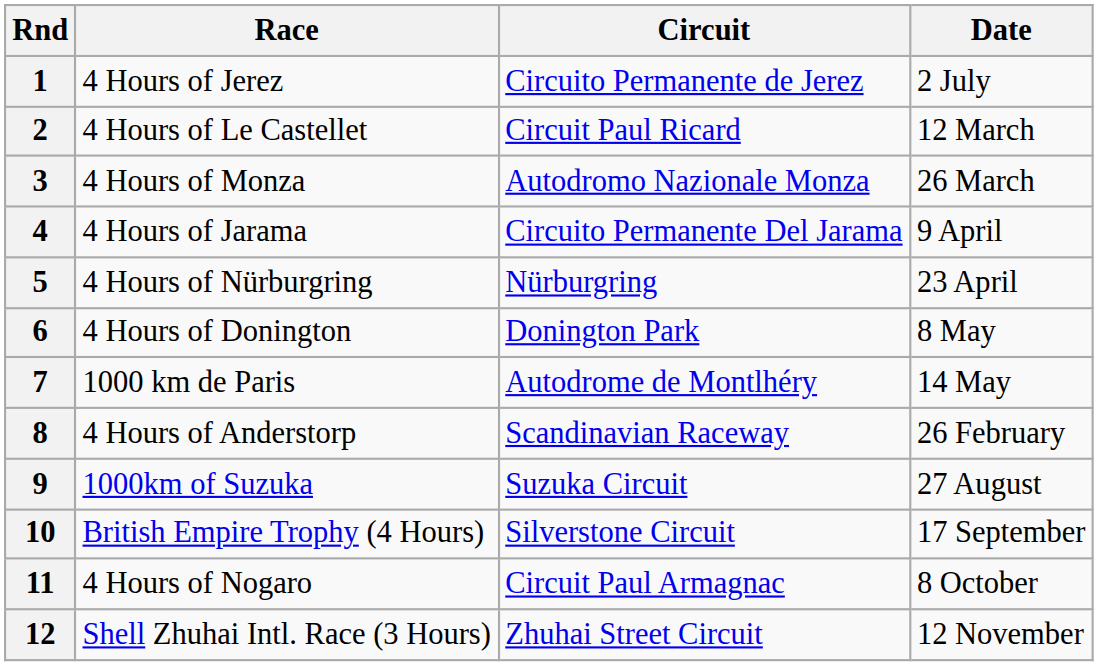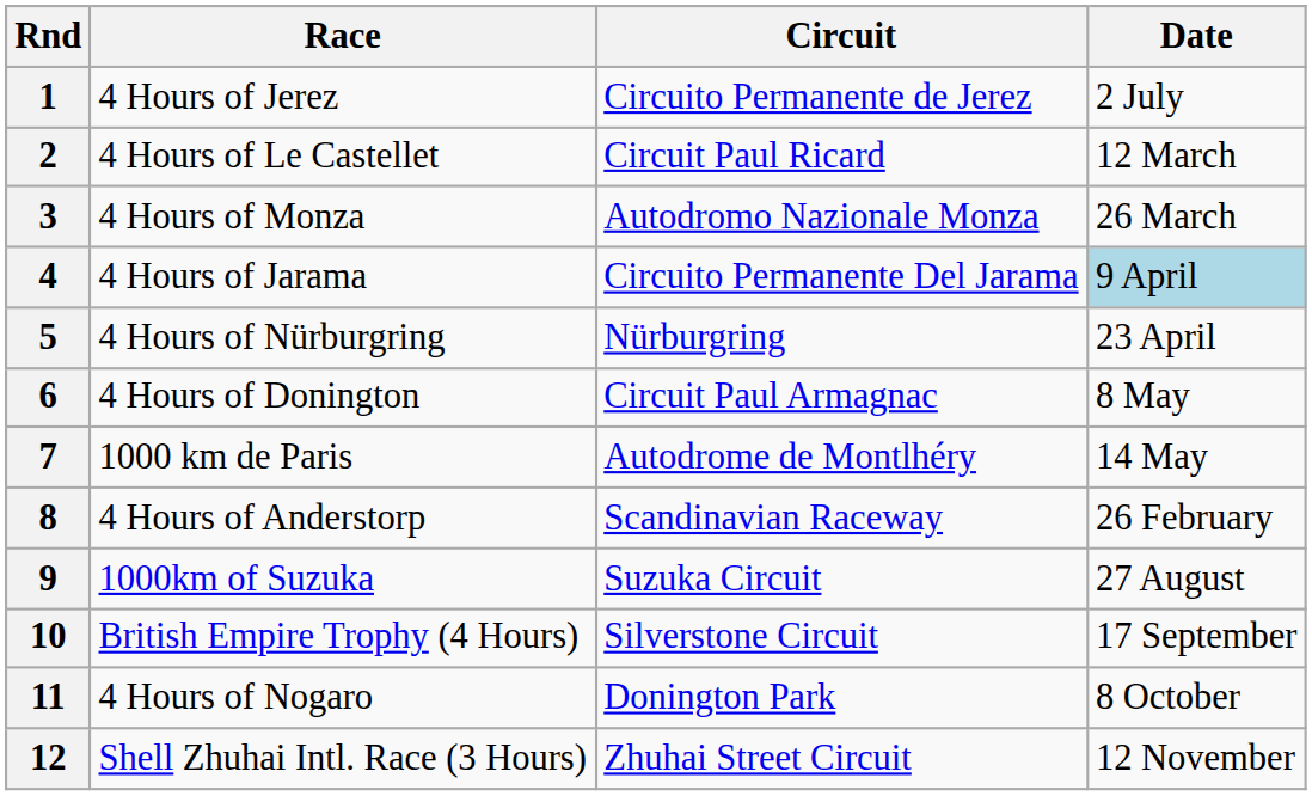4 | Date: no background -> lightblue background
6 | Circuit: Donington Park -> Circuit Paul Armagnac
11 | Circuit: Circuit Paul Armagnac -> Donington Park
